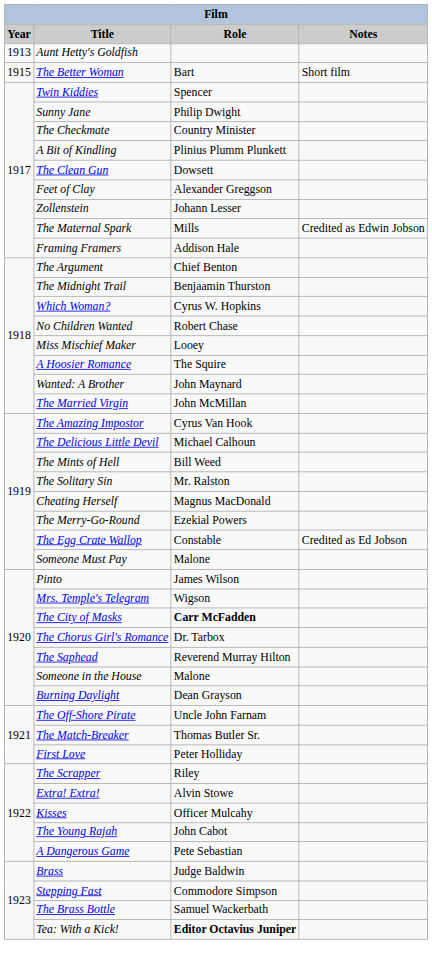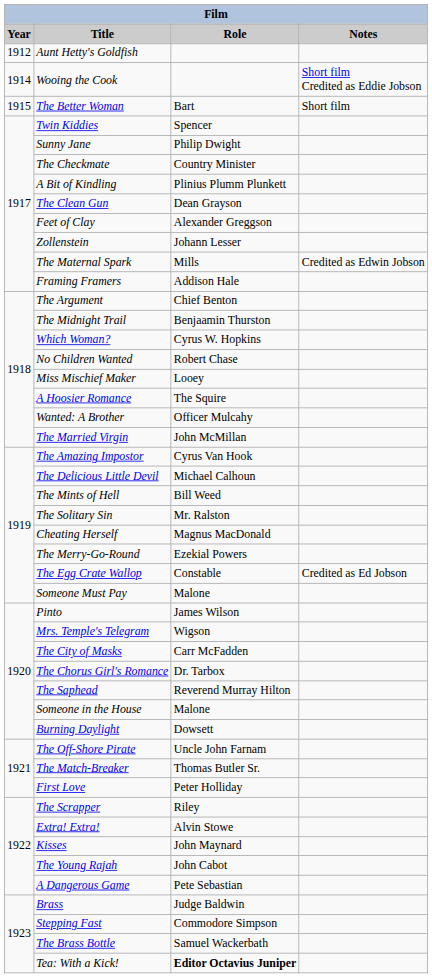Aunt Hetty's Goldfish | Year: 1913 -> 1912
+ row: 1914 | Wooing the Cook | Short film Credited as Eddie Jobson
The Clean Gun | Role: Dowsett -> Dean Grayson
Wanted: A Brother | Role: John Maynard -> Officer Mulcahy
The City of Masks | Role: bold -> normal
Burning Daylight | Role: Dean Grayson -> Dowsett
Kisses | Role: Officer Mulcahy -> John Maynard
